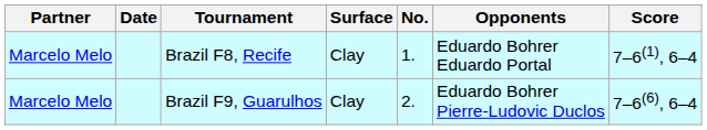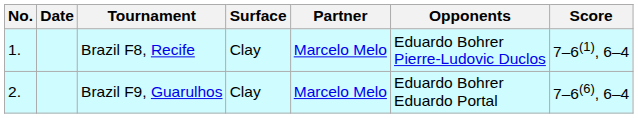columns swapped: No. <-> Partner
Brazil F8, Recife | Opponents: Eduardo Bohrer Eduardo Portal -> Eduardo Bohrer Pierre-Ludovic Duclos
Brazil F9, Guarulhos | Opponents: Eduardo Bohrer Pierre-Ludovic Duclos -> Eduardo Bohrer Eduardo Portal
